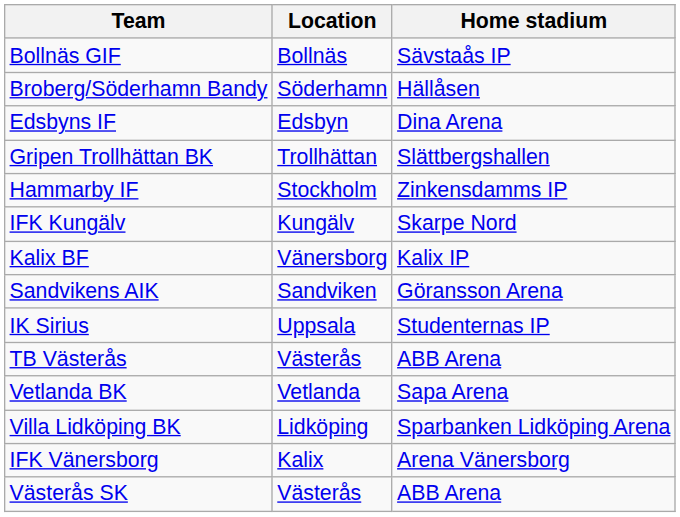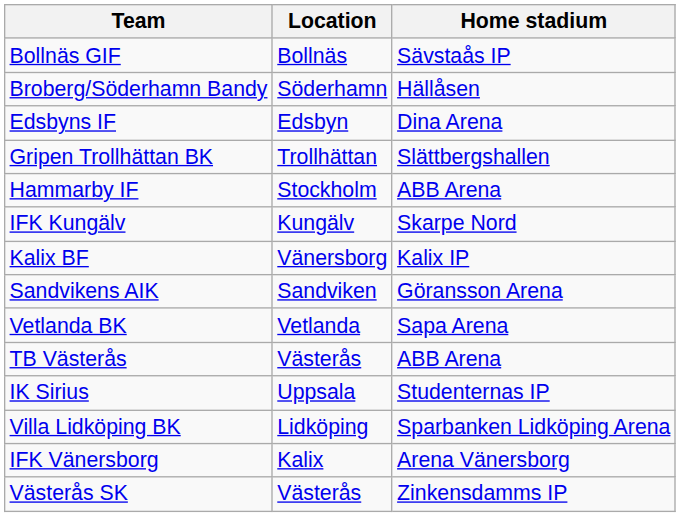Hammarby IF | Home stadium: Zinkensdamms IP -> ABB Arena
rows swapped: IK Sirius <-> Vetlanda BK
Västerås SK | Home stadium: ABB Arena -> Zinkensdamms IP
